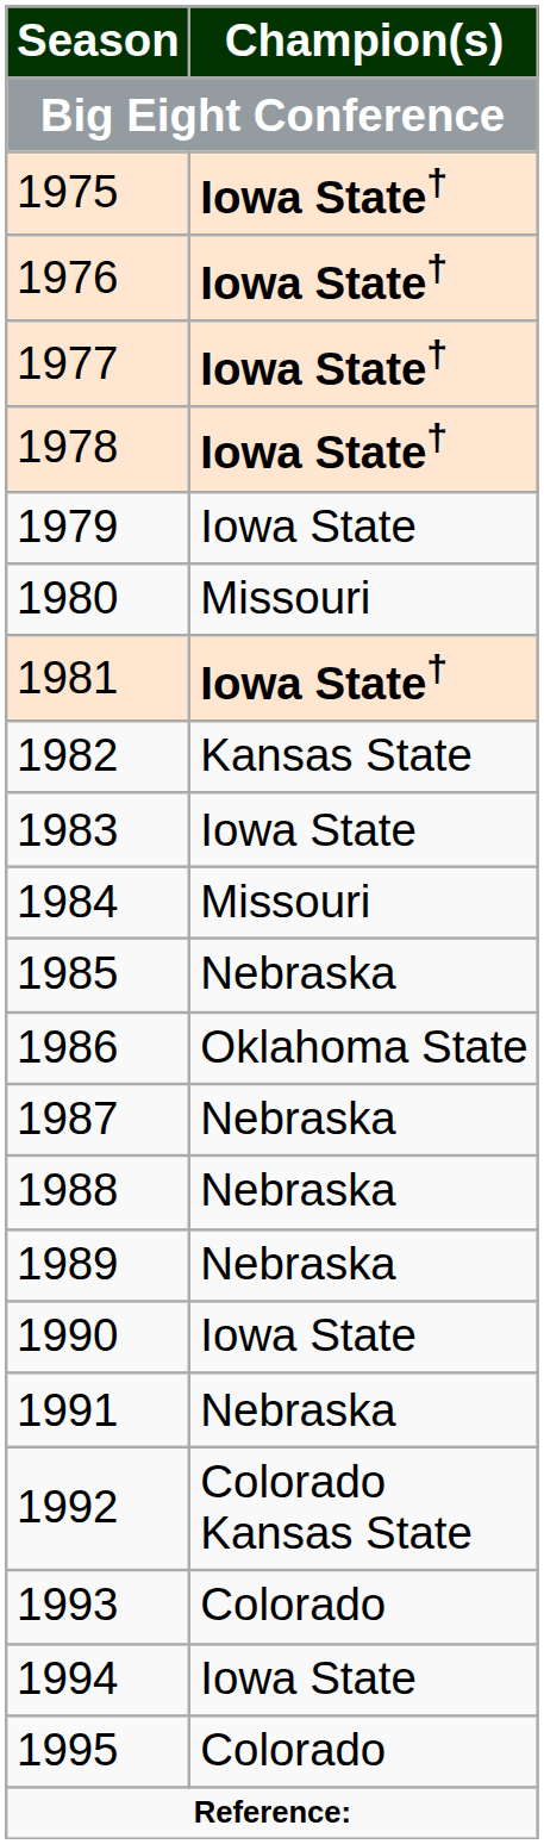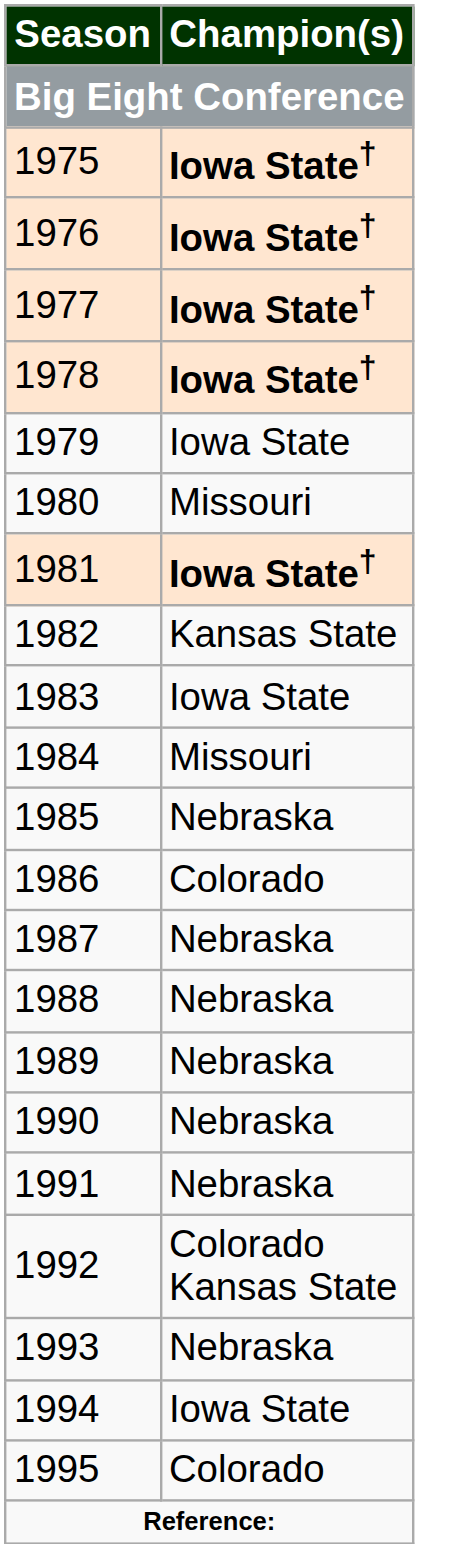1986 | Champion(s): Oklahoma State -> Colorado
1990 | Champion(s): Iowa State -> Nebraska
1993 | Champion(s): Colorado -> Nebraska
